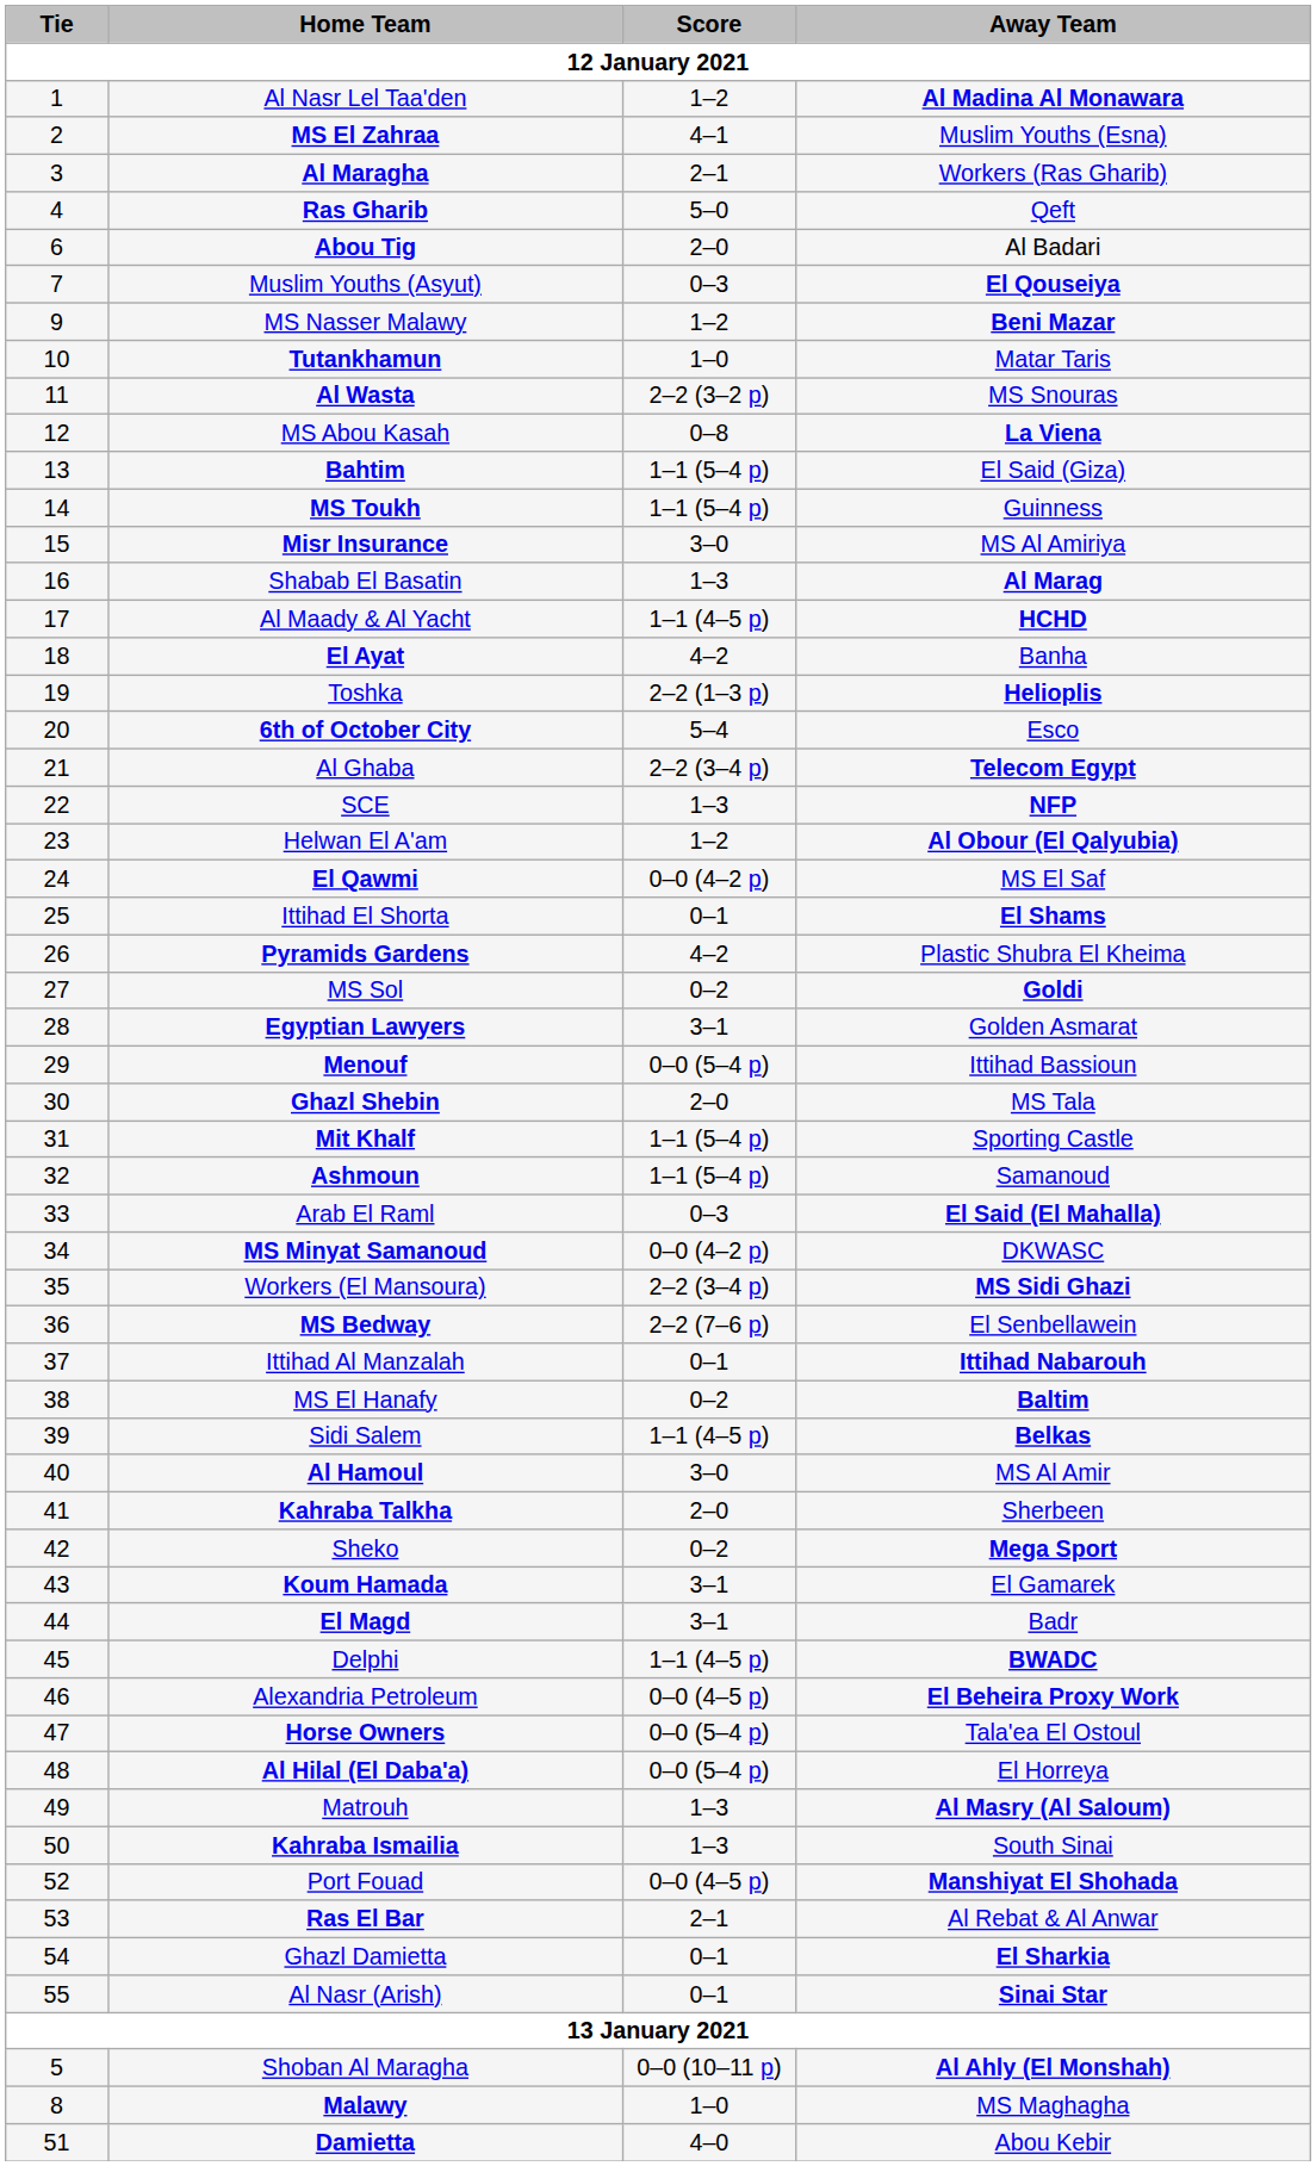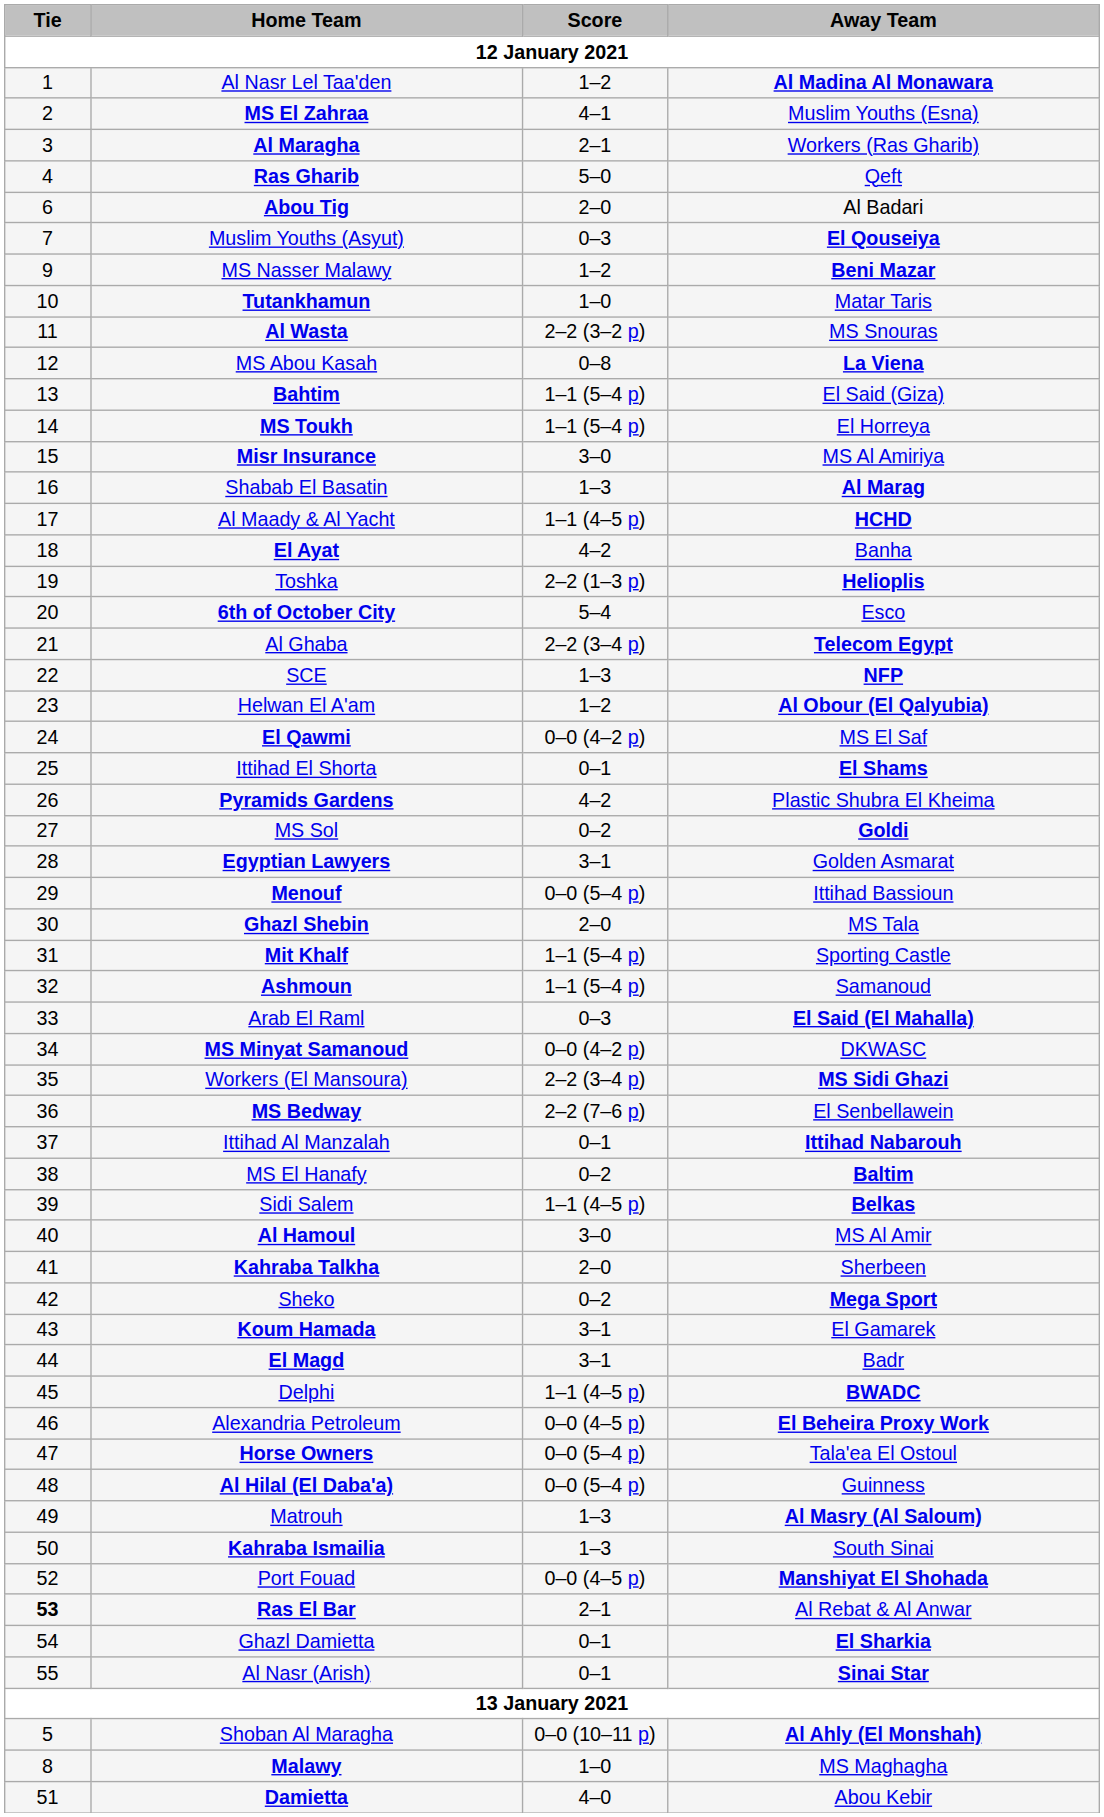MS Toukh | Away Team: Guinness -> El Horreya
Al Hilal (El Daba'a) | Away Team: El Horreya -> Guinness
Ras El Bar | Tie: normal -> bold
